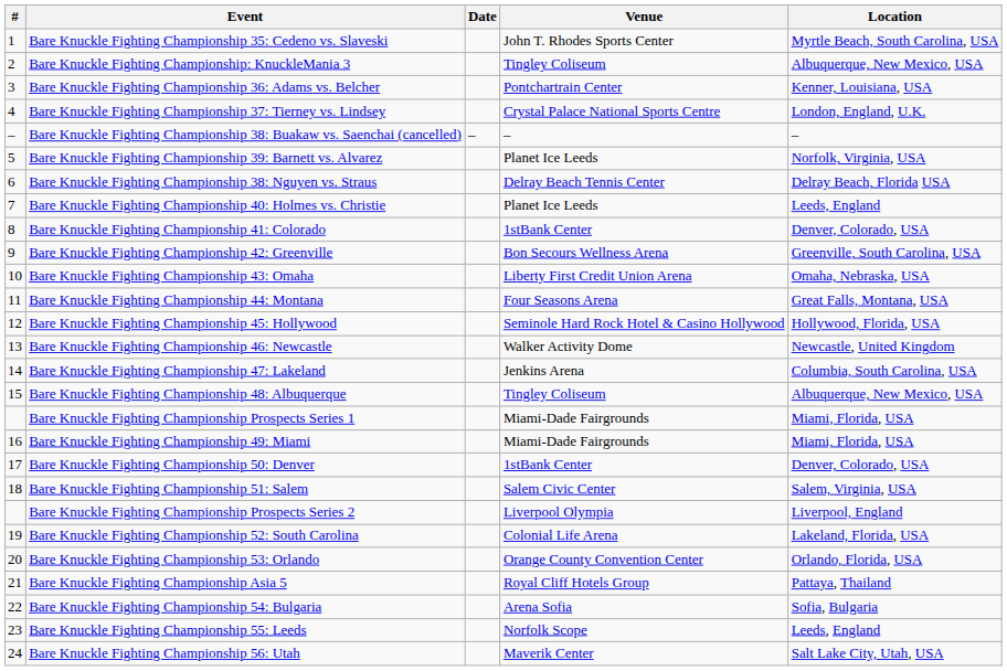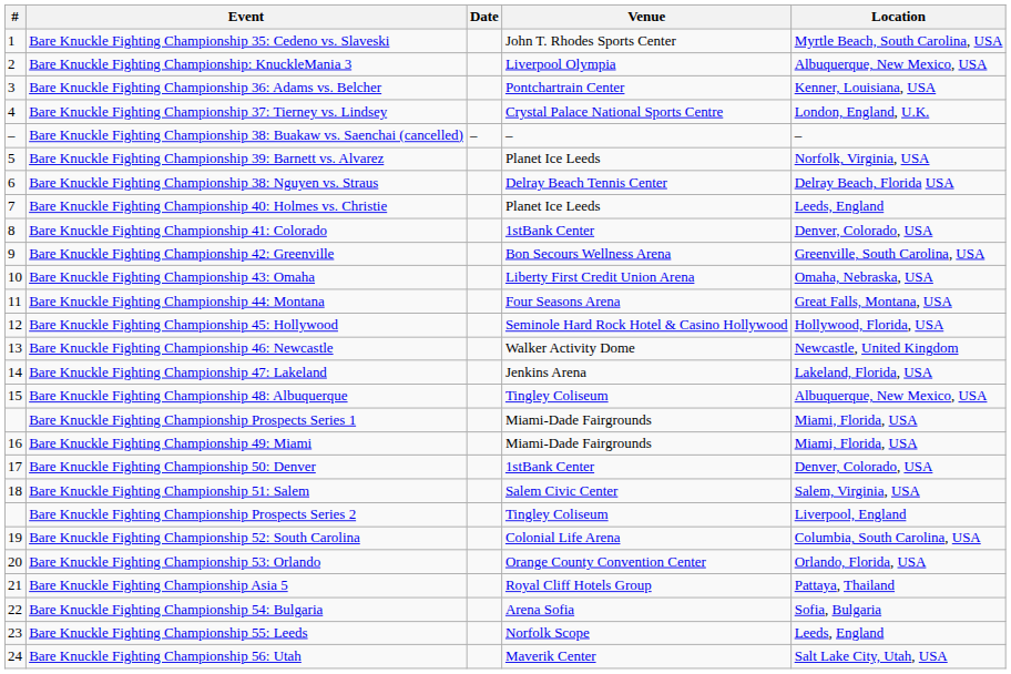Bare Knuckle Fighting Championship: KnuckleMania 3 | Venue: Tingley Coliseum -> Liverpool Olympia
Bare Knuckle Fighting Championship 47: Lakeland | Location: Columbia, South Carolina, USA -> Lakeland, Florida, USA
Bare Knuckle Fighting Championship Prospects Series 2 | Venue: Liverpool Olympia -> Tingley Coliseum
Bare Knuckle Fighting Championship 52: South Carolina | Location: Lakeland, Florida, USA -> Columbia, South Carolina, USA
